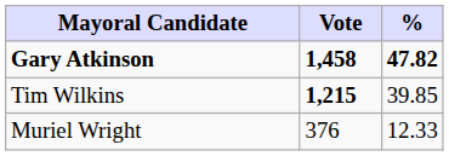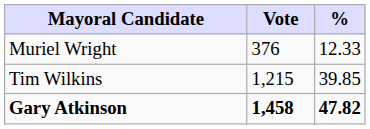rows swapped: Gary Atkinson <-> Muriel Wright
Tim Wilkins | Vote: bold -> normal
